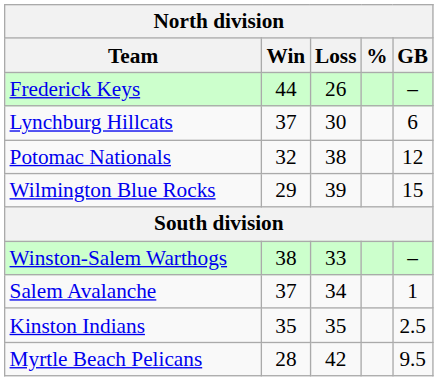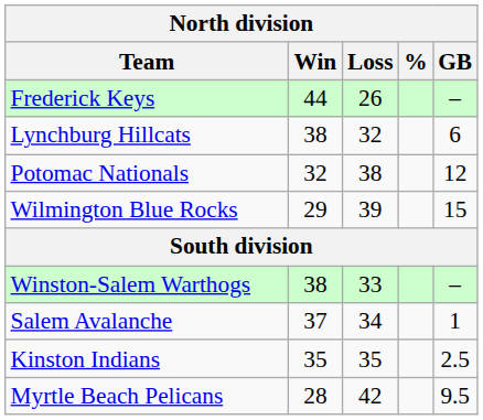Lynchburg Hillcats | Win: 37 -> 38
Lynchburg Hillcats | Loss: 30 -> 32
